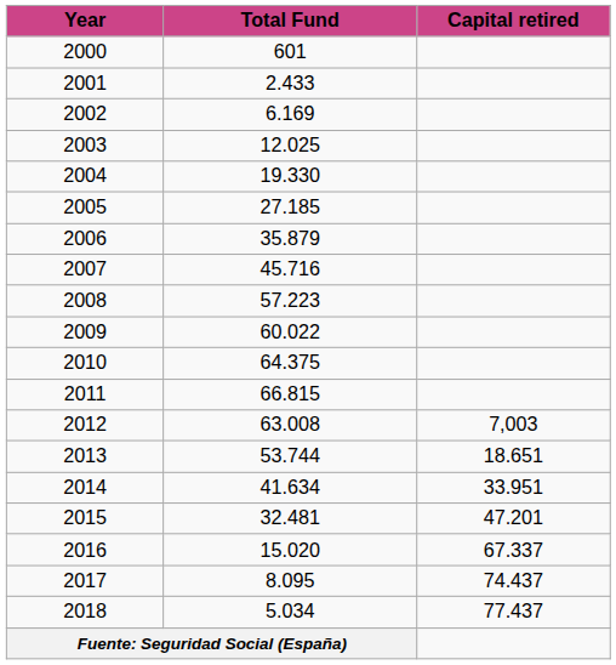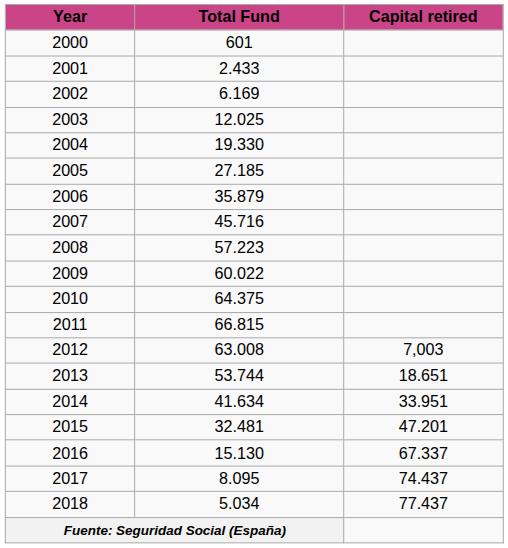2016 | Total Fund: 15.020 -> 15.130
